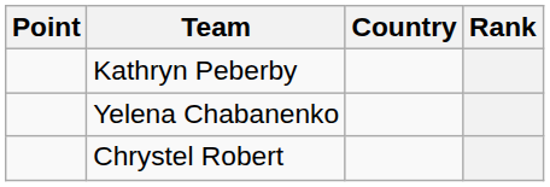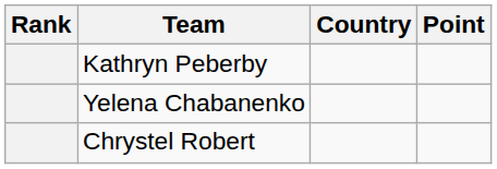columns swapped: Rank <-> Point
